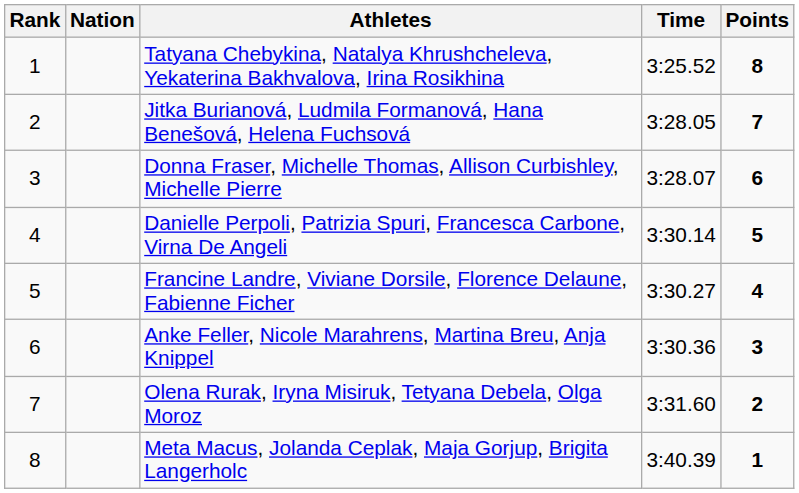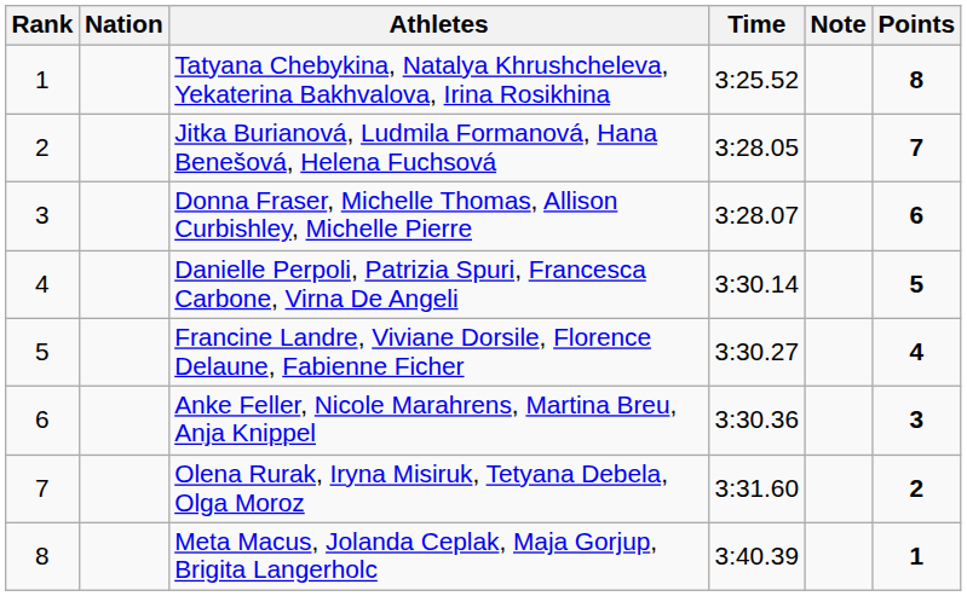+ column: Note
